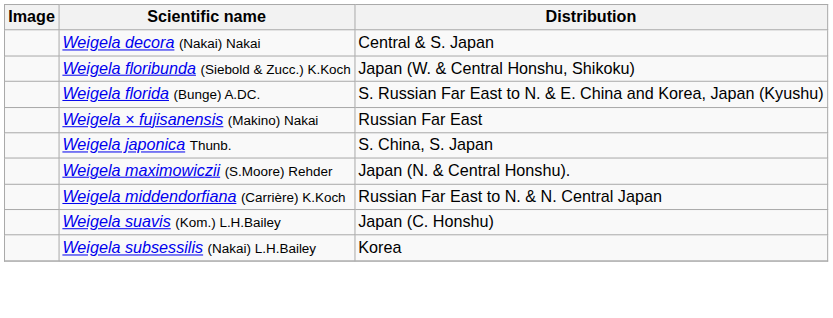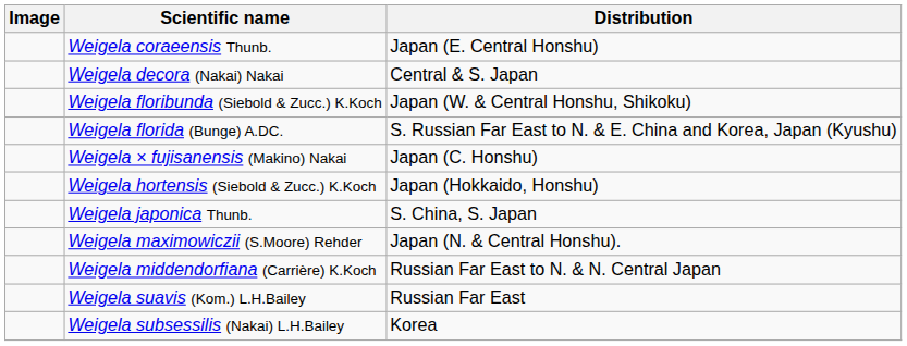+ row: Weigela coraeensis Thunb. | Japan (E. Central Honshu)
Weigela × fujisanensis (Makino) Nakai | Distribution: Russian Far East -> Japan (C. Honshu)
+ row: Weigela hortensis (Siebold & Zucc.) K.Koch | Japan (Hokkaido, Honshu)
Weigela suavis (Kom.) L.H.Bailey | Distribution: Japan (C. Honshu) -> Russian Far East
